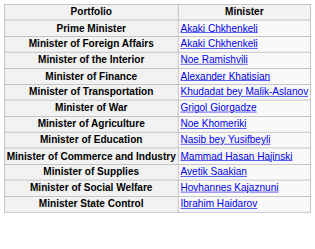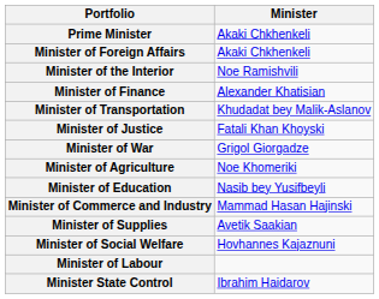+ row: Minister of Justice | Fatali Khan Khoyski
+ row: Minister of Labour
